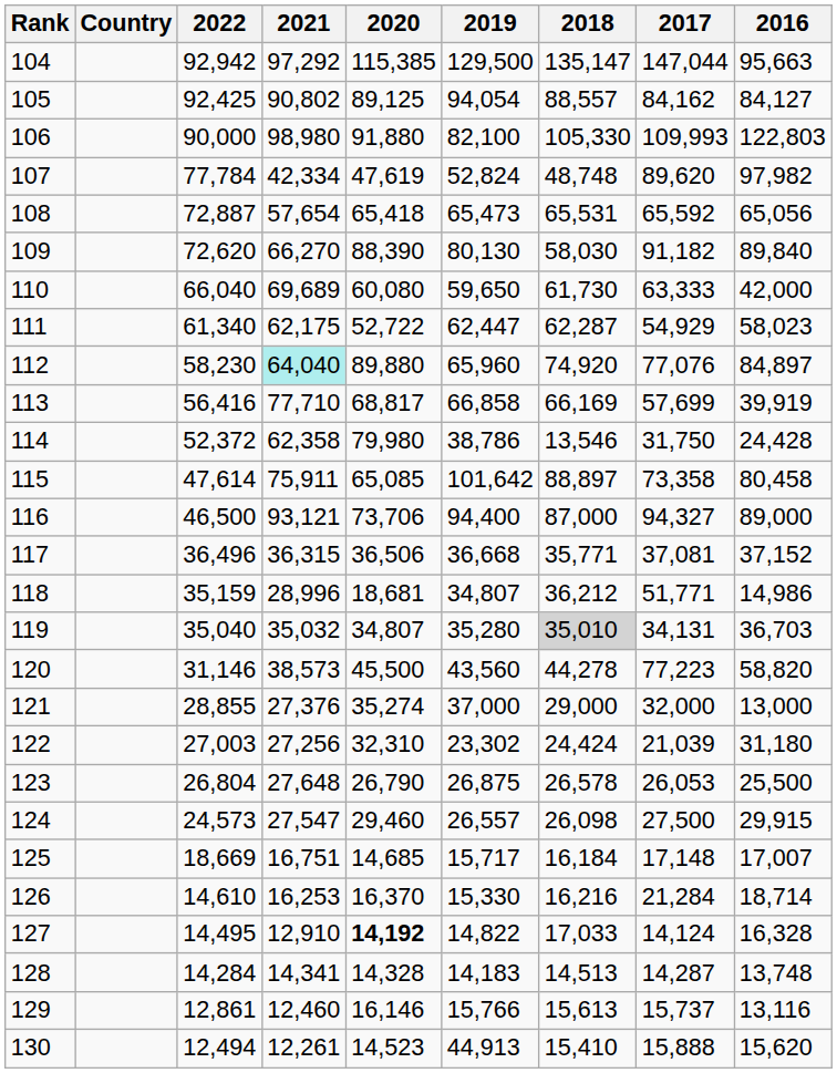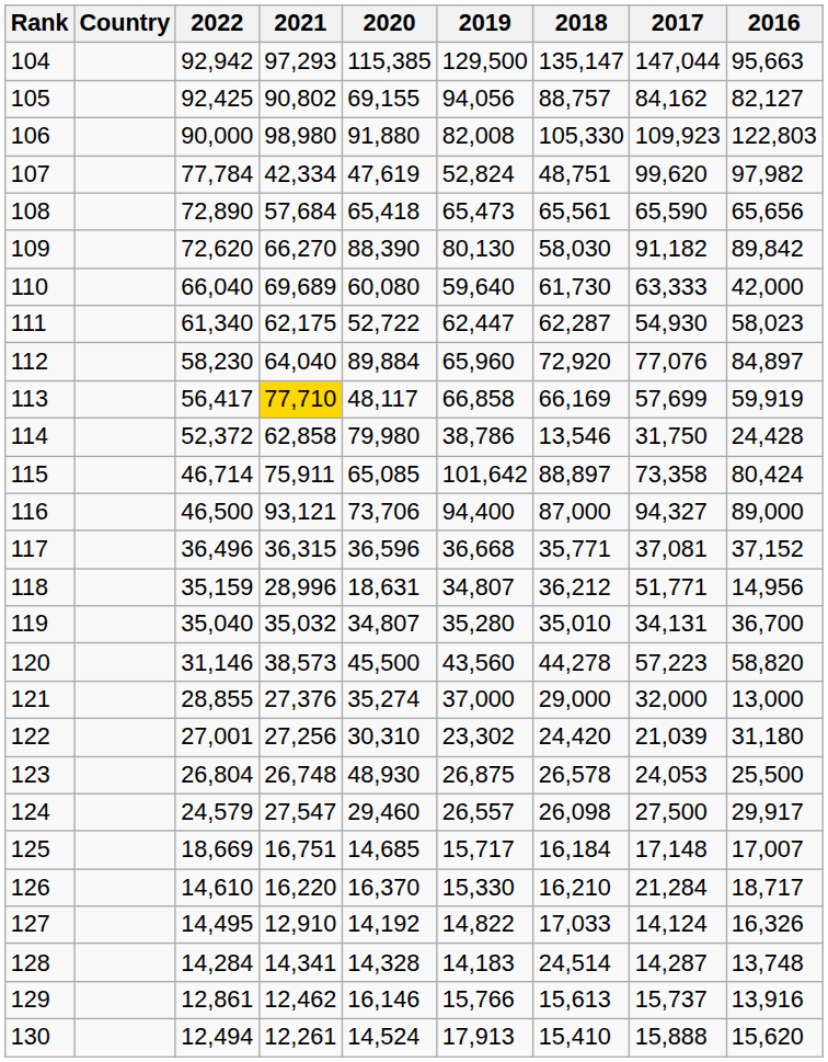104 | 2021: 97,292 -> 97,293
105 | 2020: 89,125 -> 69,155
105 | 2019: 94,054 -> 94,056
105 | 2018: 88,557 -> 88,757
105 | 2016: 84,127 -> 82,127
106 | 2019: 82,100 -> 82,008
106 | 2017: 109,993 -> 109,923
107 | 2018: 48,748 -> 48,751
107 | 2017: 89,620 -> 99,620
108 | 2022: 72,887 -> 72,890
108 | 2021: 57,654 -> 57,684
108 | 2018: 65,531 -> 65,561
108 | 2017: 65,592 -> 65,590
108 | 2016: 65,056 -> 65,656
109 | 2016: 89,840 -> 89,842
110 | 2019: 59,650 -> 59,640
111 | 2017: 54,929 -> 54,930
112 | 2021: paleturquoise background -> no background
112 | 2020: 89,880 -> 89,884
112 | 2018: 74,920 -> 72,920
113 | 2022: 56,416 -> 56,417
113 | 2021: no background -> gold background
113 | 2020: 68,817 -> 48,117
113 | 2016: 39,919 -> 59,919
114 | 2021: 62,358 -> 62,858
115 | 2022: 47,614 -> 46,714
115 | 2016: 80,458 -> 80,424
117 | 2020: 36,506 -> 36,596
118 | 2020: 18,681 -> 18,631
118 | 2016: 14,986 -> 14,956
119 | 2018: lightgrey background -> no background
119 | 2016: 36,703 -> 36,700
120 | 2017: 77,223 -> 57,223
122 | 2022: 27,003 -> 27,001
122 | 2020: 32,310 -> 30,310
122 | 2018: 24,424 -> 24,420
123 | 2021: 27,648 -> 26,748
123 | 2020: 26,790 -> 48,930
123 | 2017: 26,053 -> 24,053
124 | 2022: 24,573 -> 24,579
124 | 2016: 29,915 -> 29,917
126 | 2021: 16,253 -> 16,220
126 | 2018: 16,216 -> 16,210
126 | 2016: 18,714 -> 18,717
127 | 2020: bold -> normal
127 | 2016: 16,328 -> 16,326
128 | 2018: 14,513 -> 24,514
129 | 2021: 12,460 -> 12,462
129 | 2016: 13,116 -> 13,916
130 | 2020: 14,523 -> 14,524
130 | 2019: 44,913 -> 17,913
